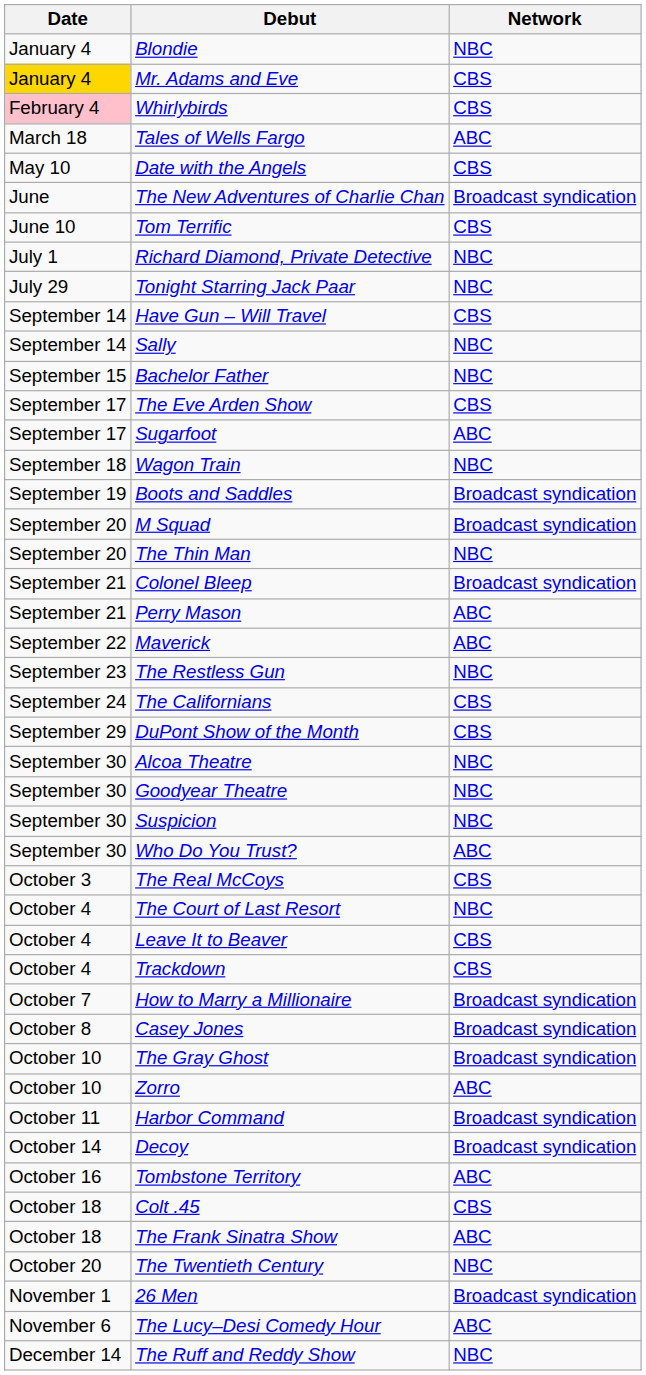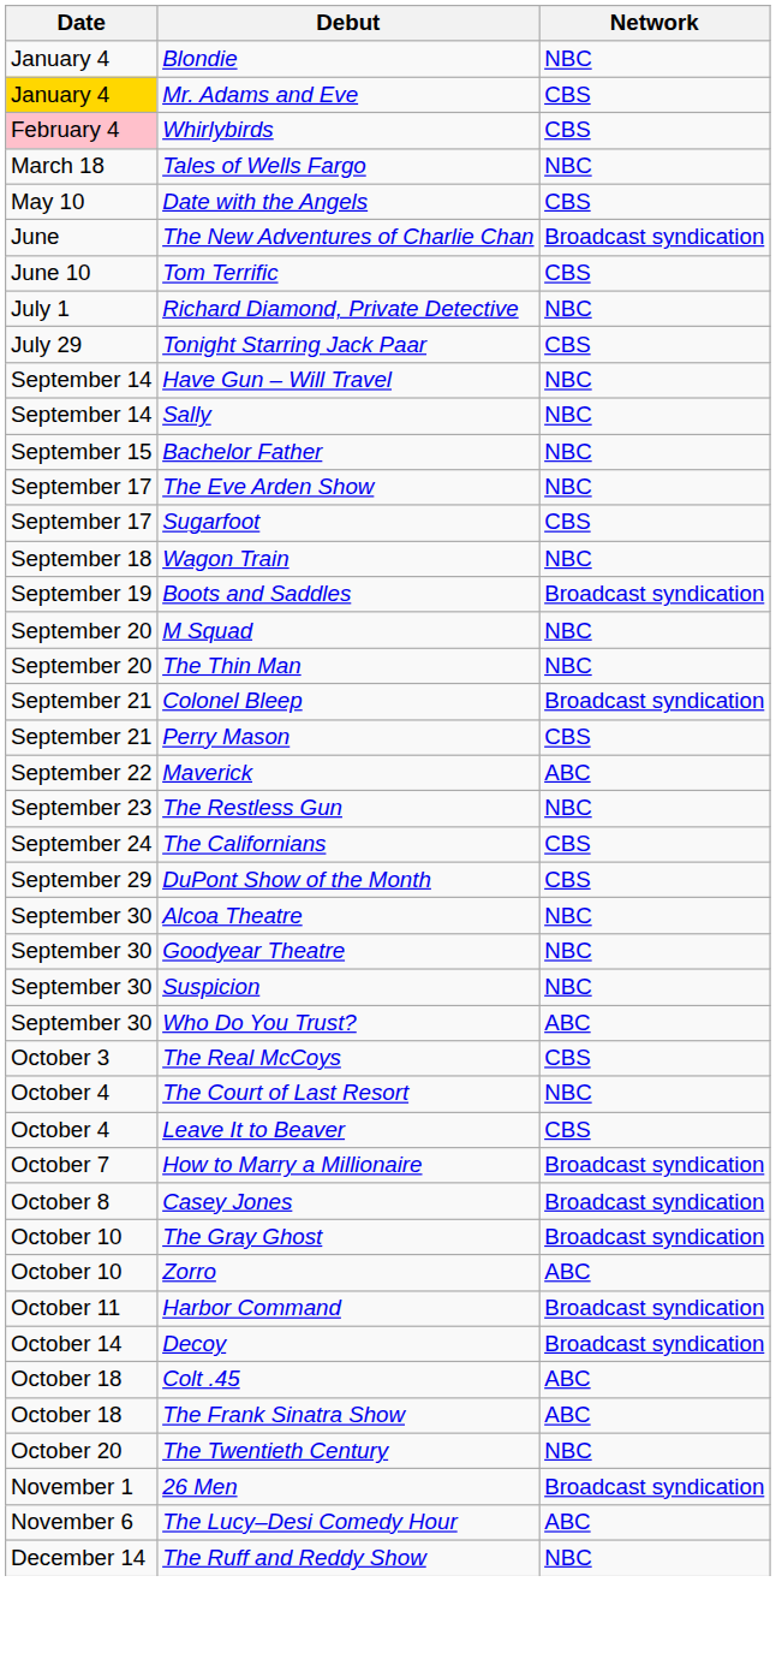Tales of Wells Fargo | Network: ABC -> NBC
Tonight Starring Jack Paar | Network: NBC -> CBS
Have Gun – Will Travel | Network: CBS -> NBC
The Eve Arden Show | Network: CBS -> NBC
Sugarfoot | Network: ABC -> CBS
M Squad | Network: Broadcast syndication -> NBC
Perry Mason | Network: ABC -> CBS
- row: October 4 | Trackdown | CBS
- row: October 16 | Tombstone Territory | ABC
Colt .45 | Network: CBS -> ABC
